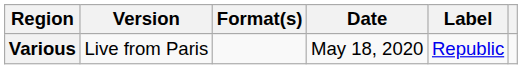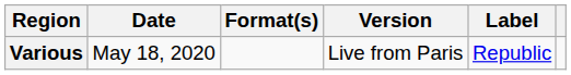columns swapped: Date <-> Version
